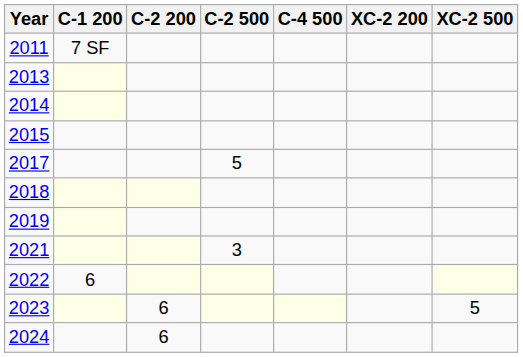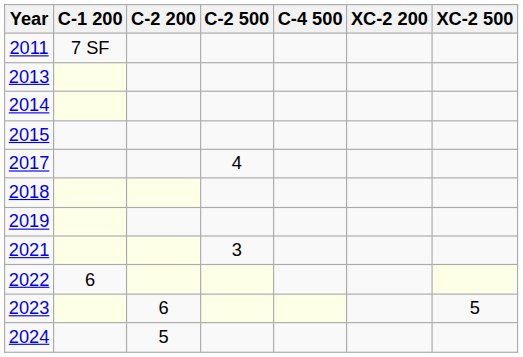2017 | C-2 500: 5 -> 4
2024 | C-2 200: 6 -> 5
